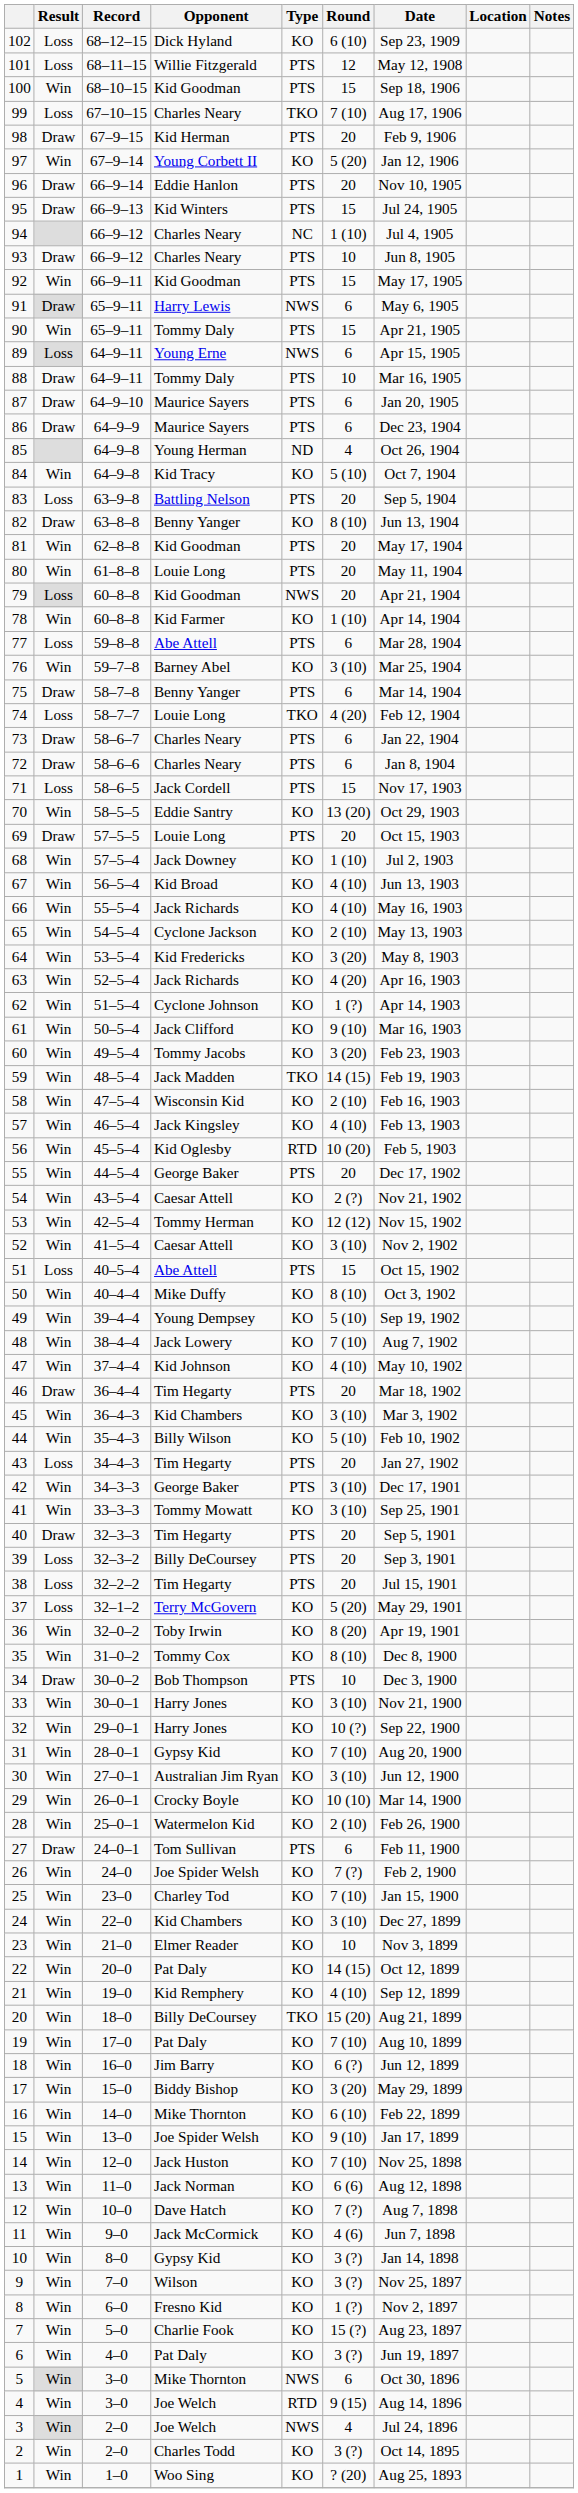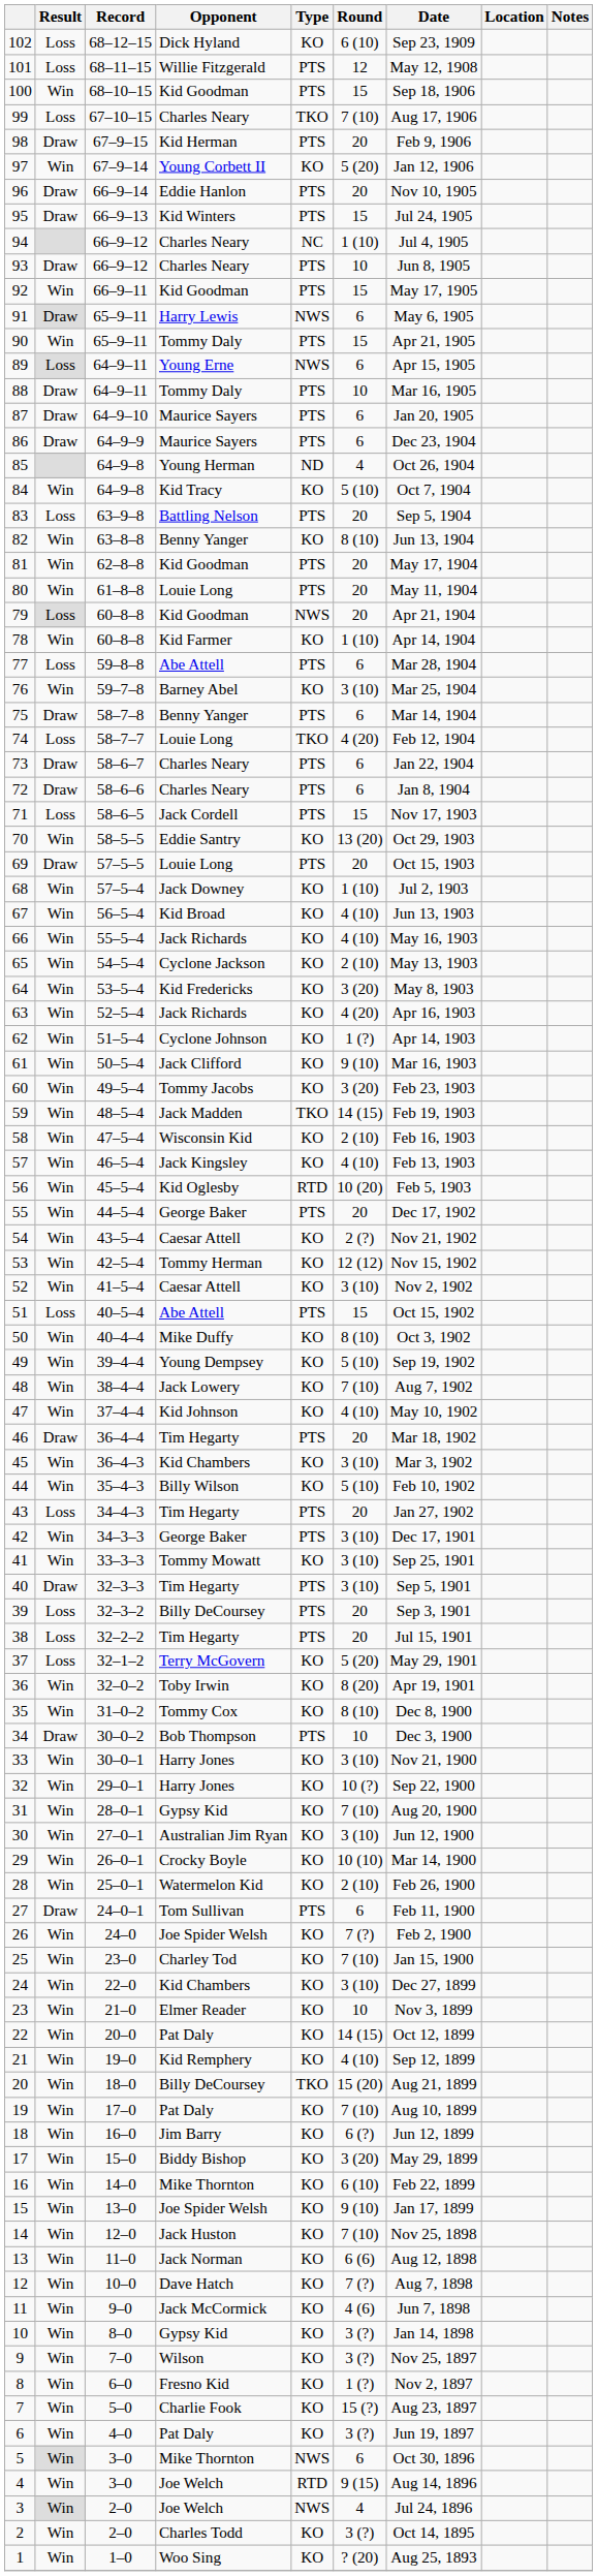82 | Result: Draw -> Win
40 | Round: 20 -> 3 (10)
